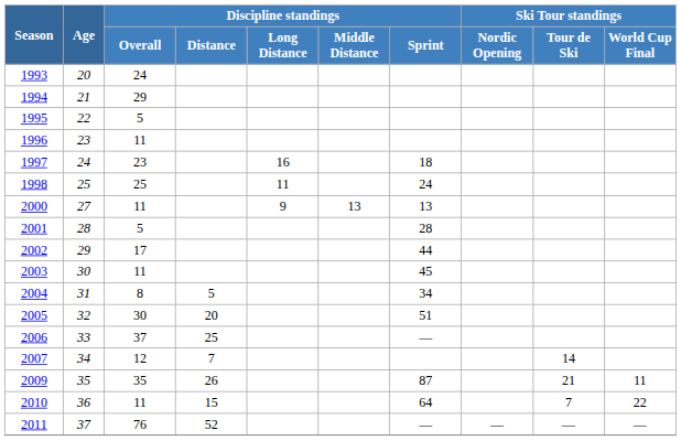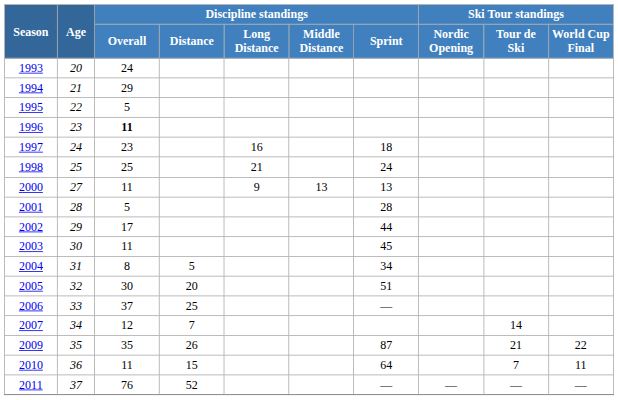1996 | Discipline standings / Overall: normal -> bold
1998 | Discipline standings / Long Distance: 11 -> 21
2009 | Ski Tour standings / World Cup Final: 11 -> 22
2010 | Ski Tour standings / World Cup Final: 22 -> 11
